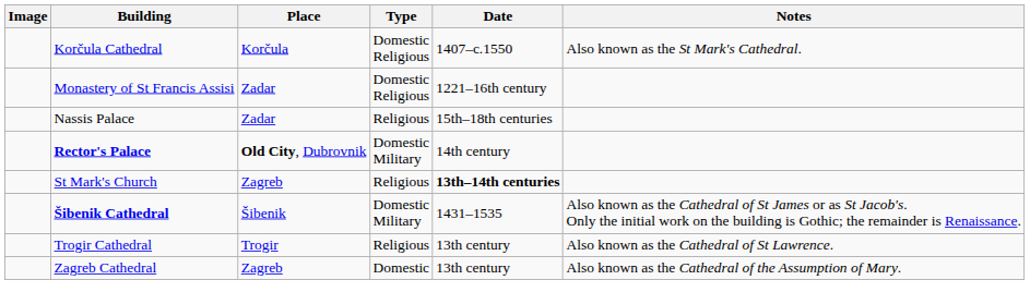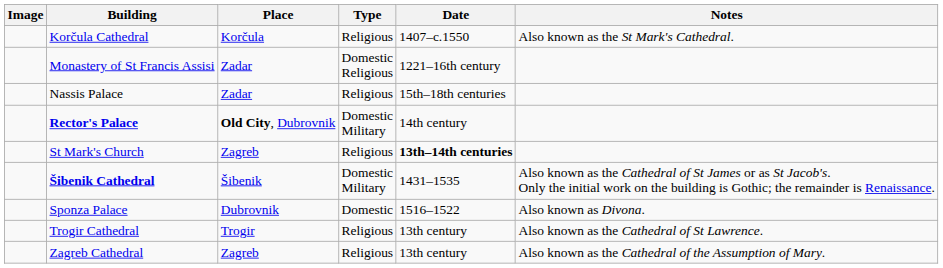Korčula Cathedral | Type: Domestic Religious -> Religious
+ row: Sponza Palace | Dubrovnik | Domestic | 1516–1522 | Also known as Divona.
Zagreb Cathedral | Type: Domestic -> Religious
